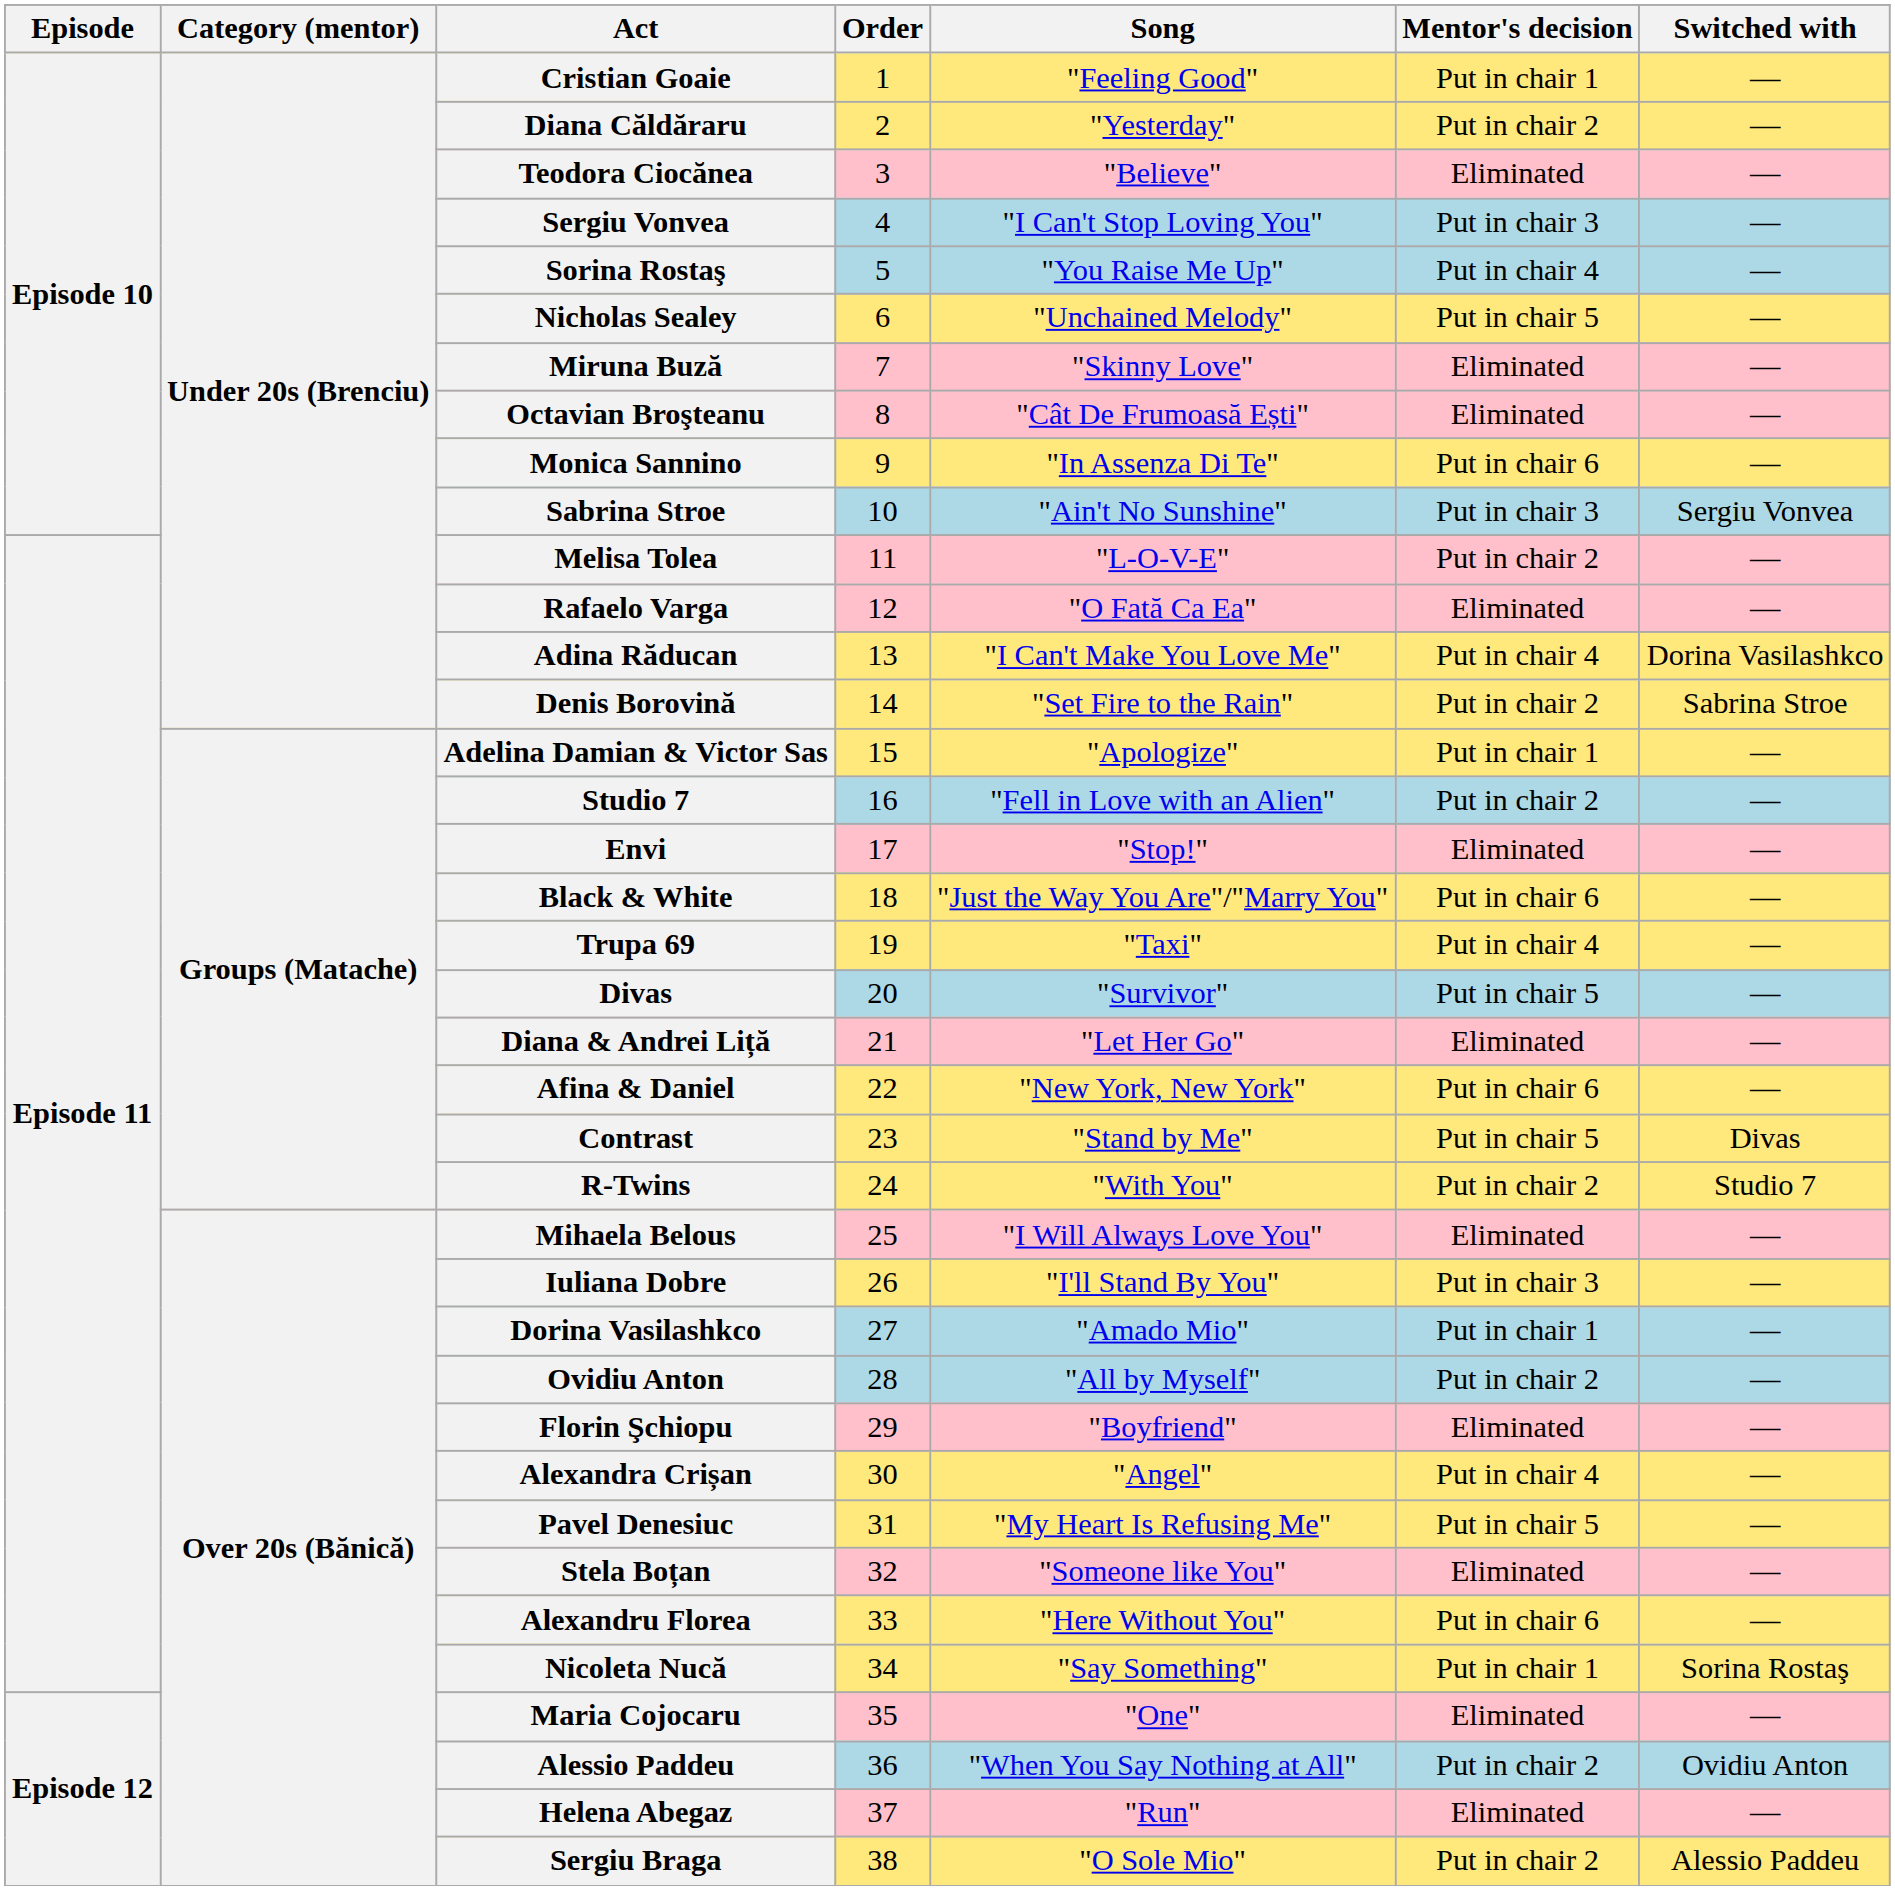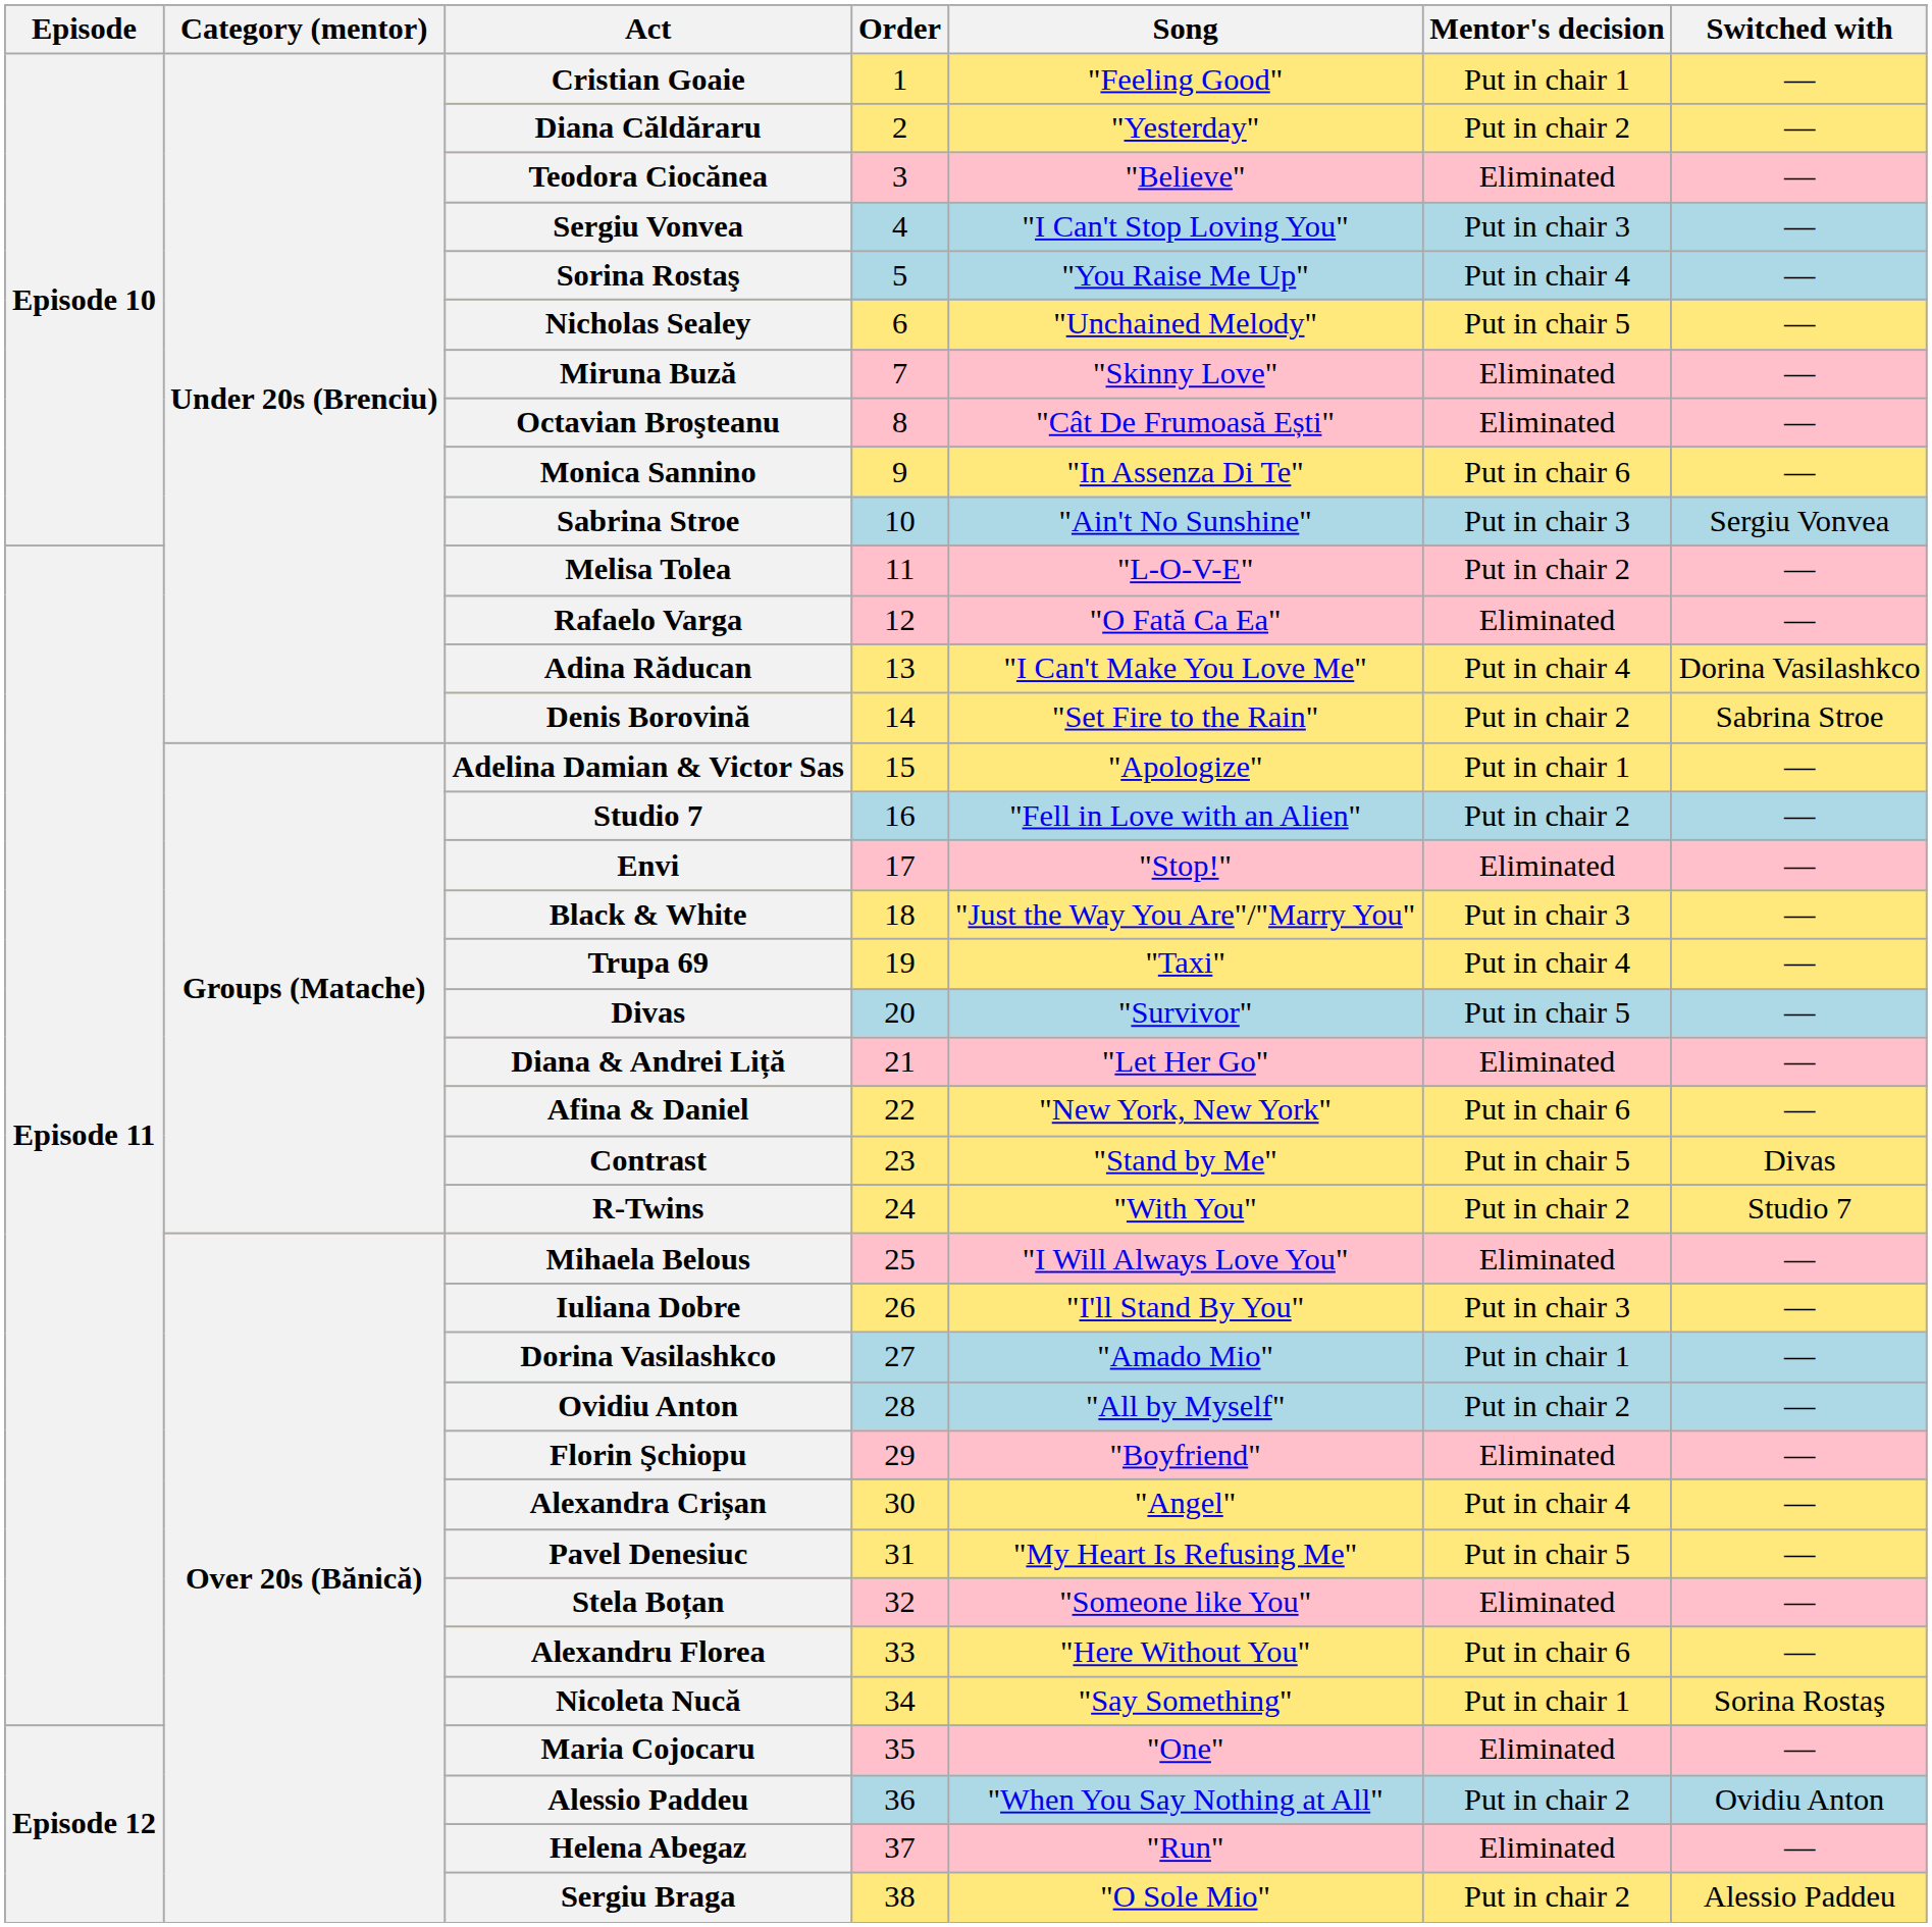Black & White | Mentor's decision: Put in chair 6 -> Put in chair 3
